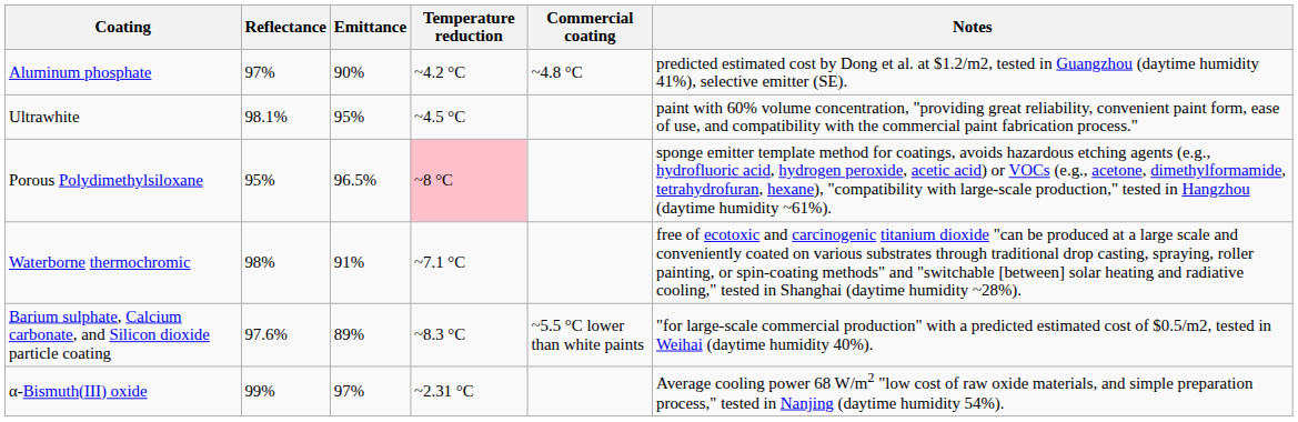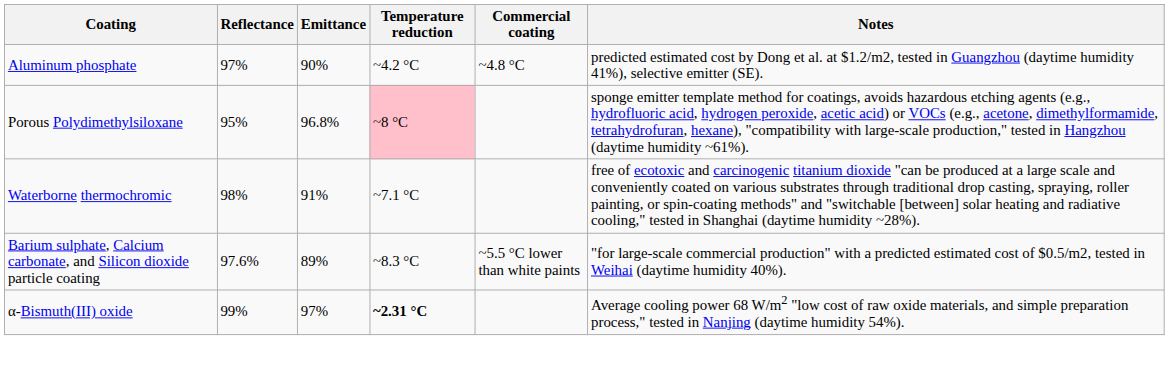- row: Ultrawhite | 98.1% | 95% | ~4.5 °C | paint with 60% volume concentration, "providing great reliability, convenient paint form, ease of use, and compatibility with the commercial paint fabrication process."
Porous Polydimethylsiloxane | Emittance: 96.5% -> 96.8%
α-Bismuth(III) oxide | Temperature reduction: normal -> bold
